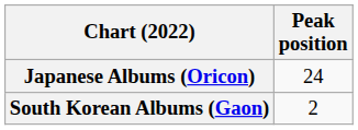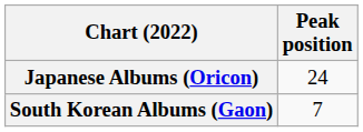South Korean Albums (Gaon) | Peak position: 2 -> 7
